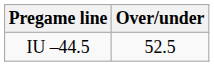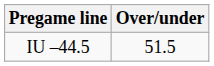IU –44.5 | Over/under: 52.5 -> 51.5
